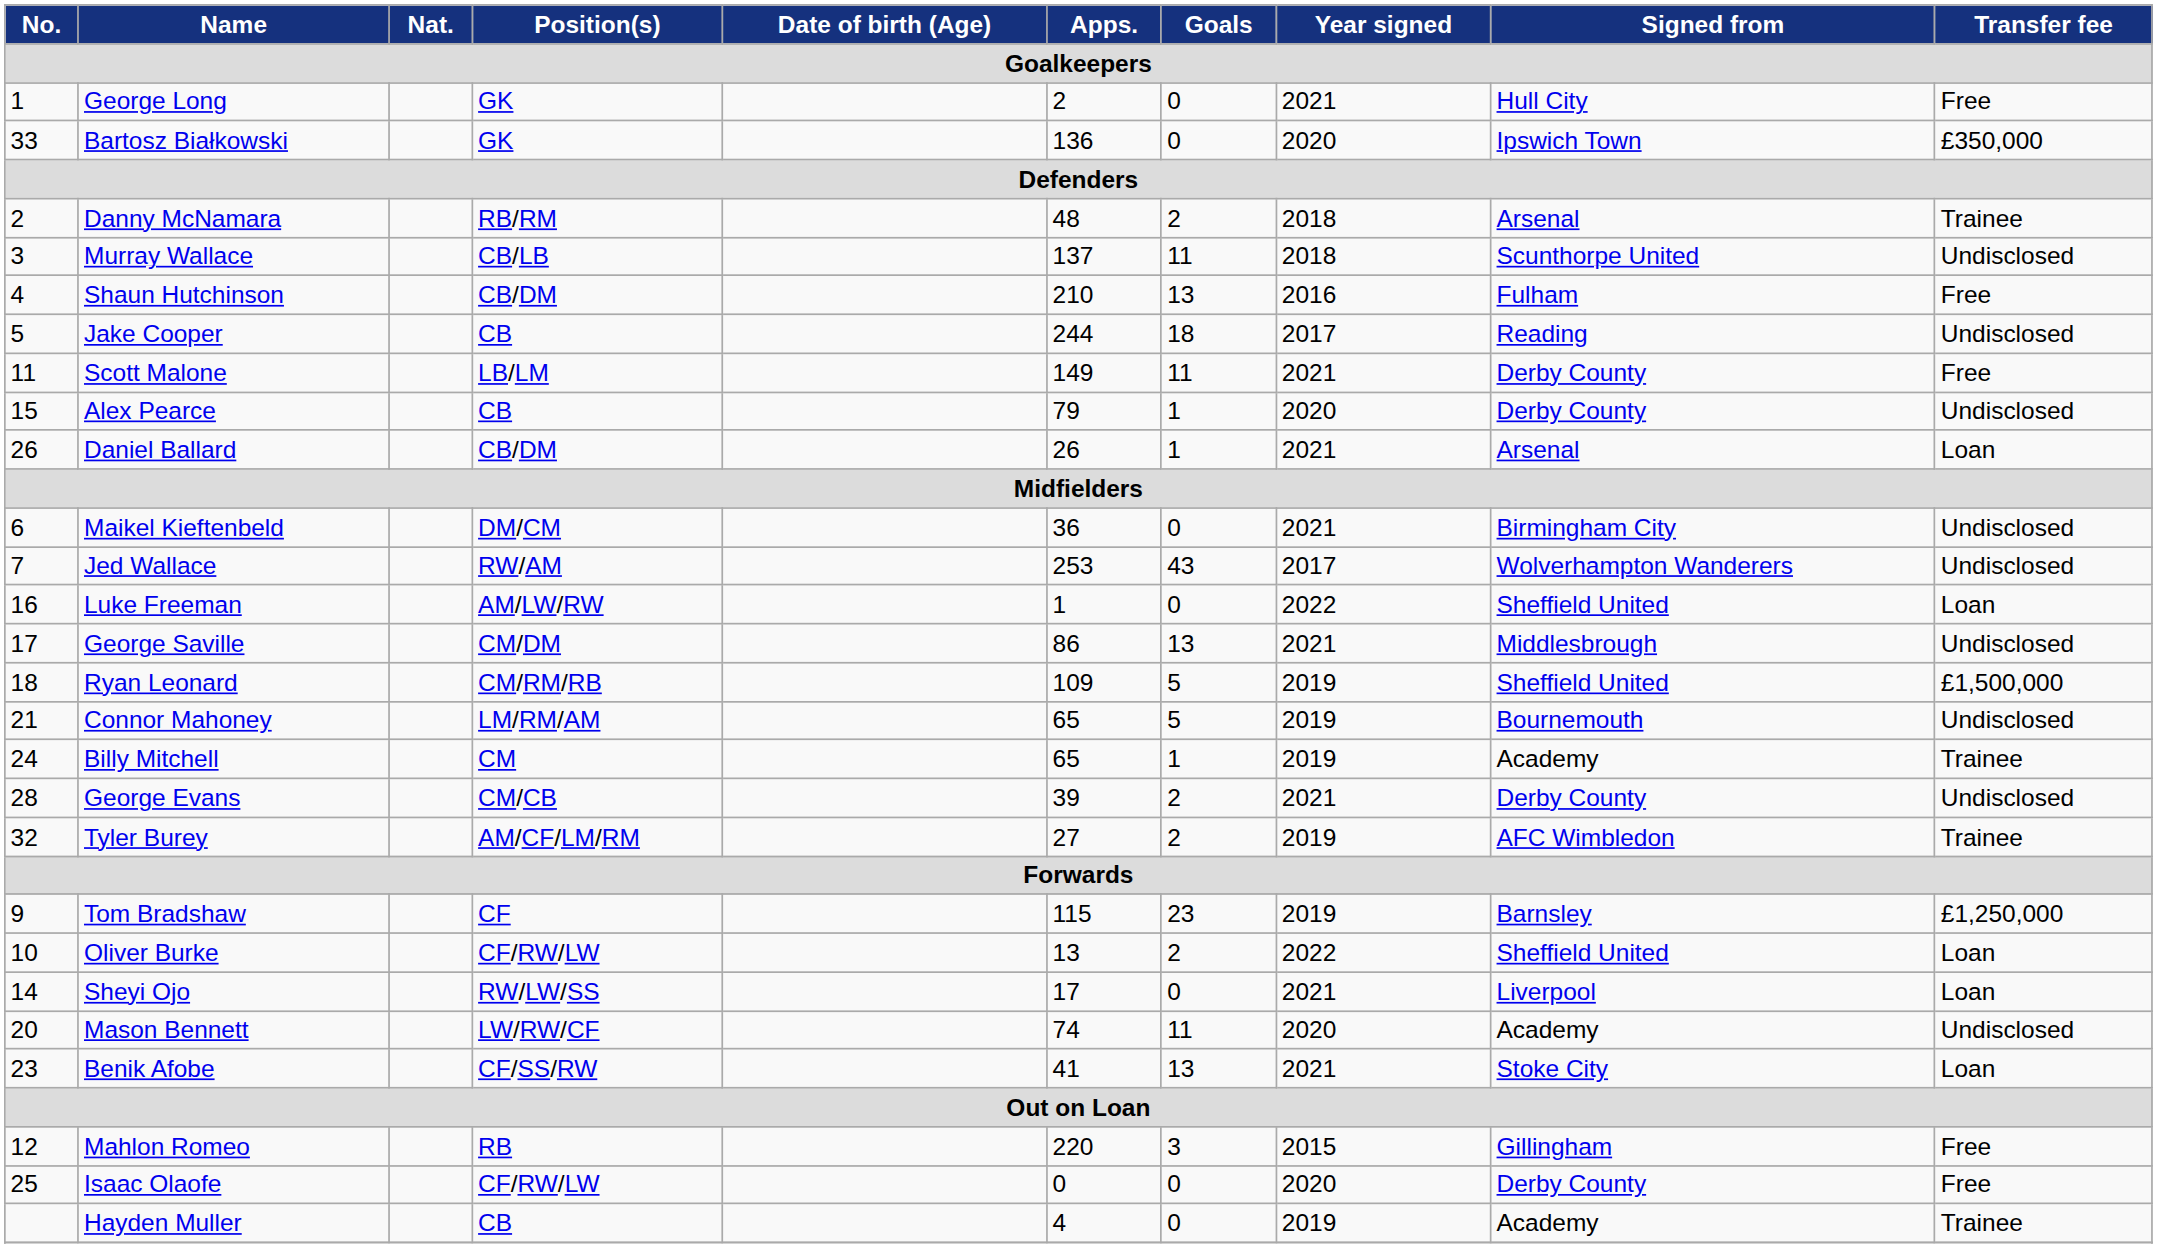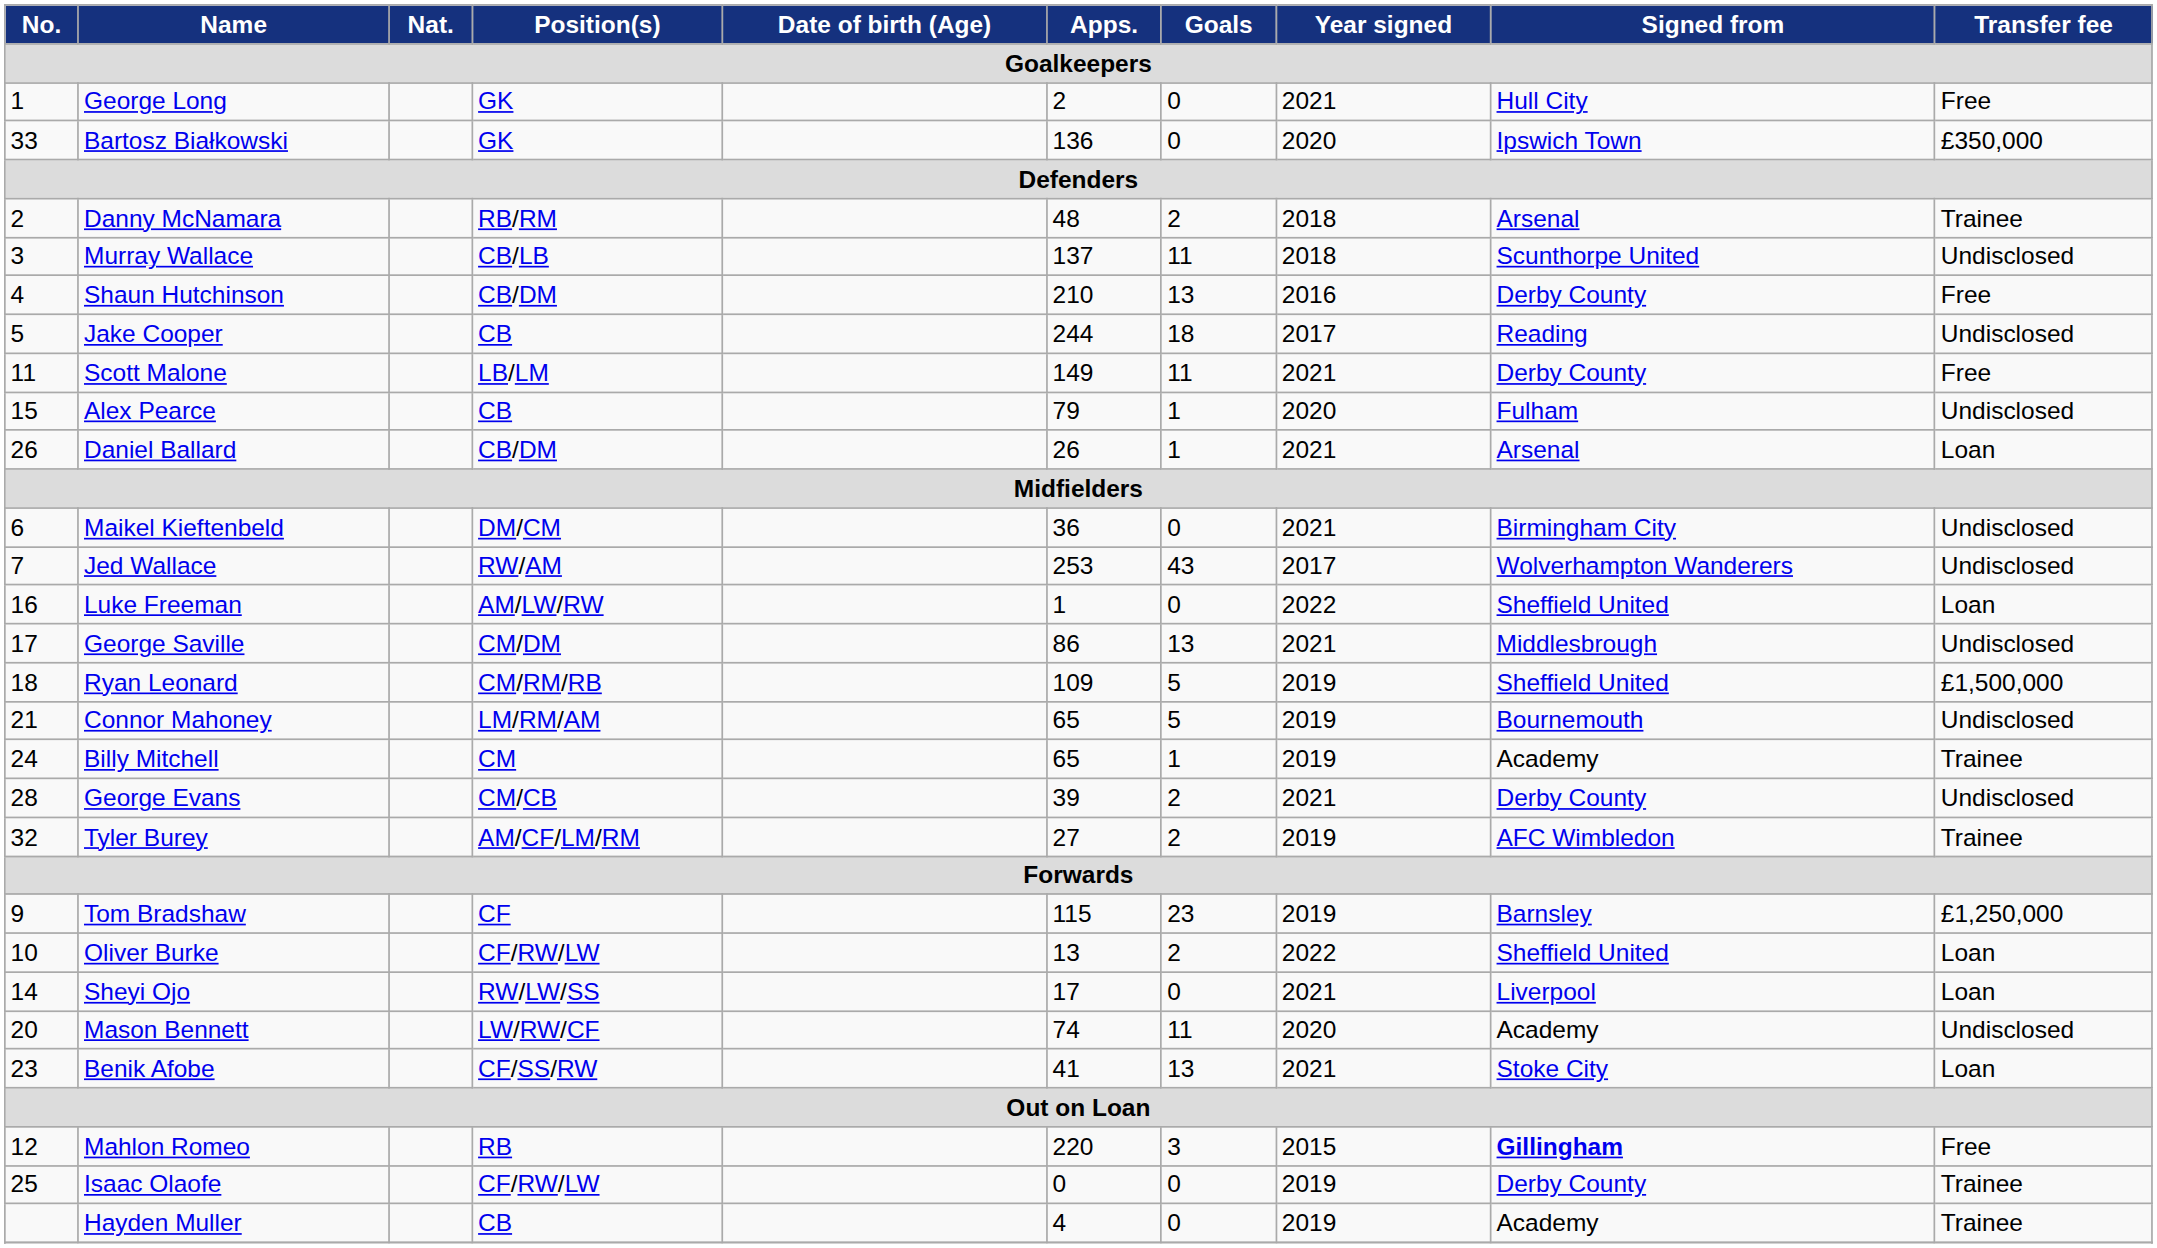Shaun Hutchinson | Signed from: Fulham -> Derby County
Alex Pearce | Signed from: Derby County -> Fulham
Mahlon Romeo | Signed from: normal -> bold
Isaac Olaofe | Year signed: 2020 -> 2019
Isaac Olaofe | Transfer fee: Free -> Trainee
